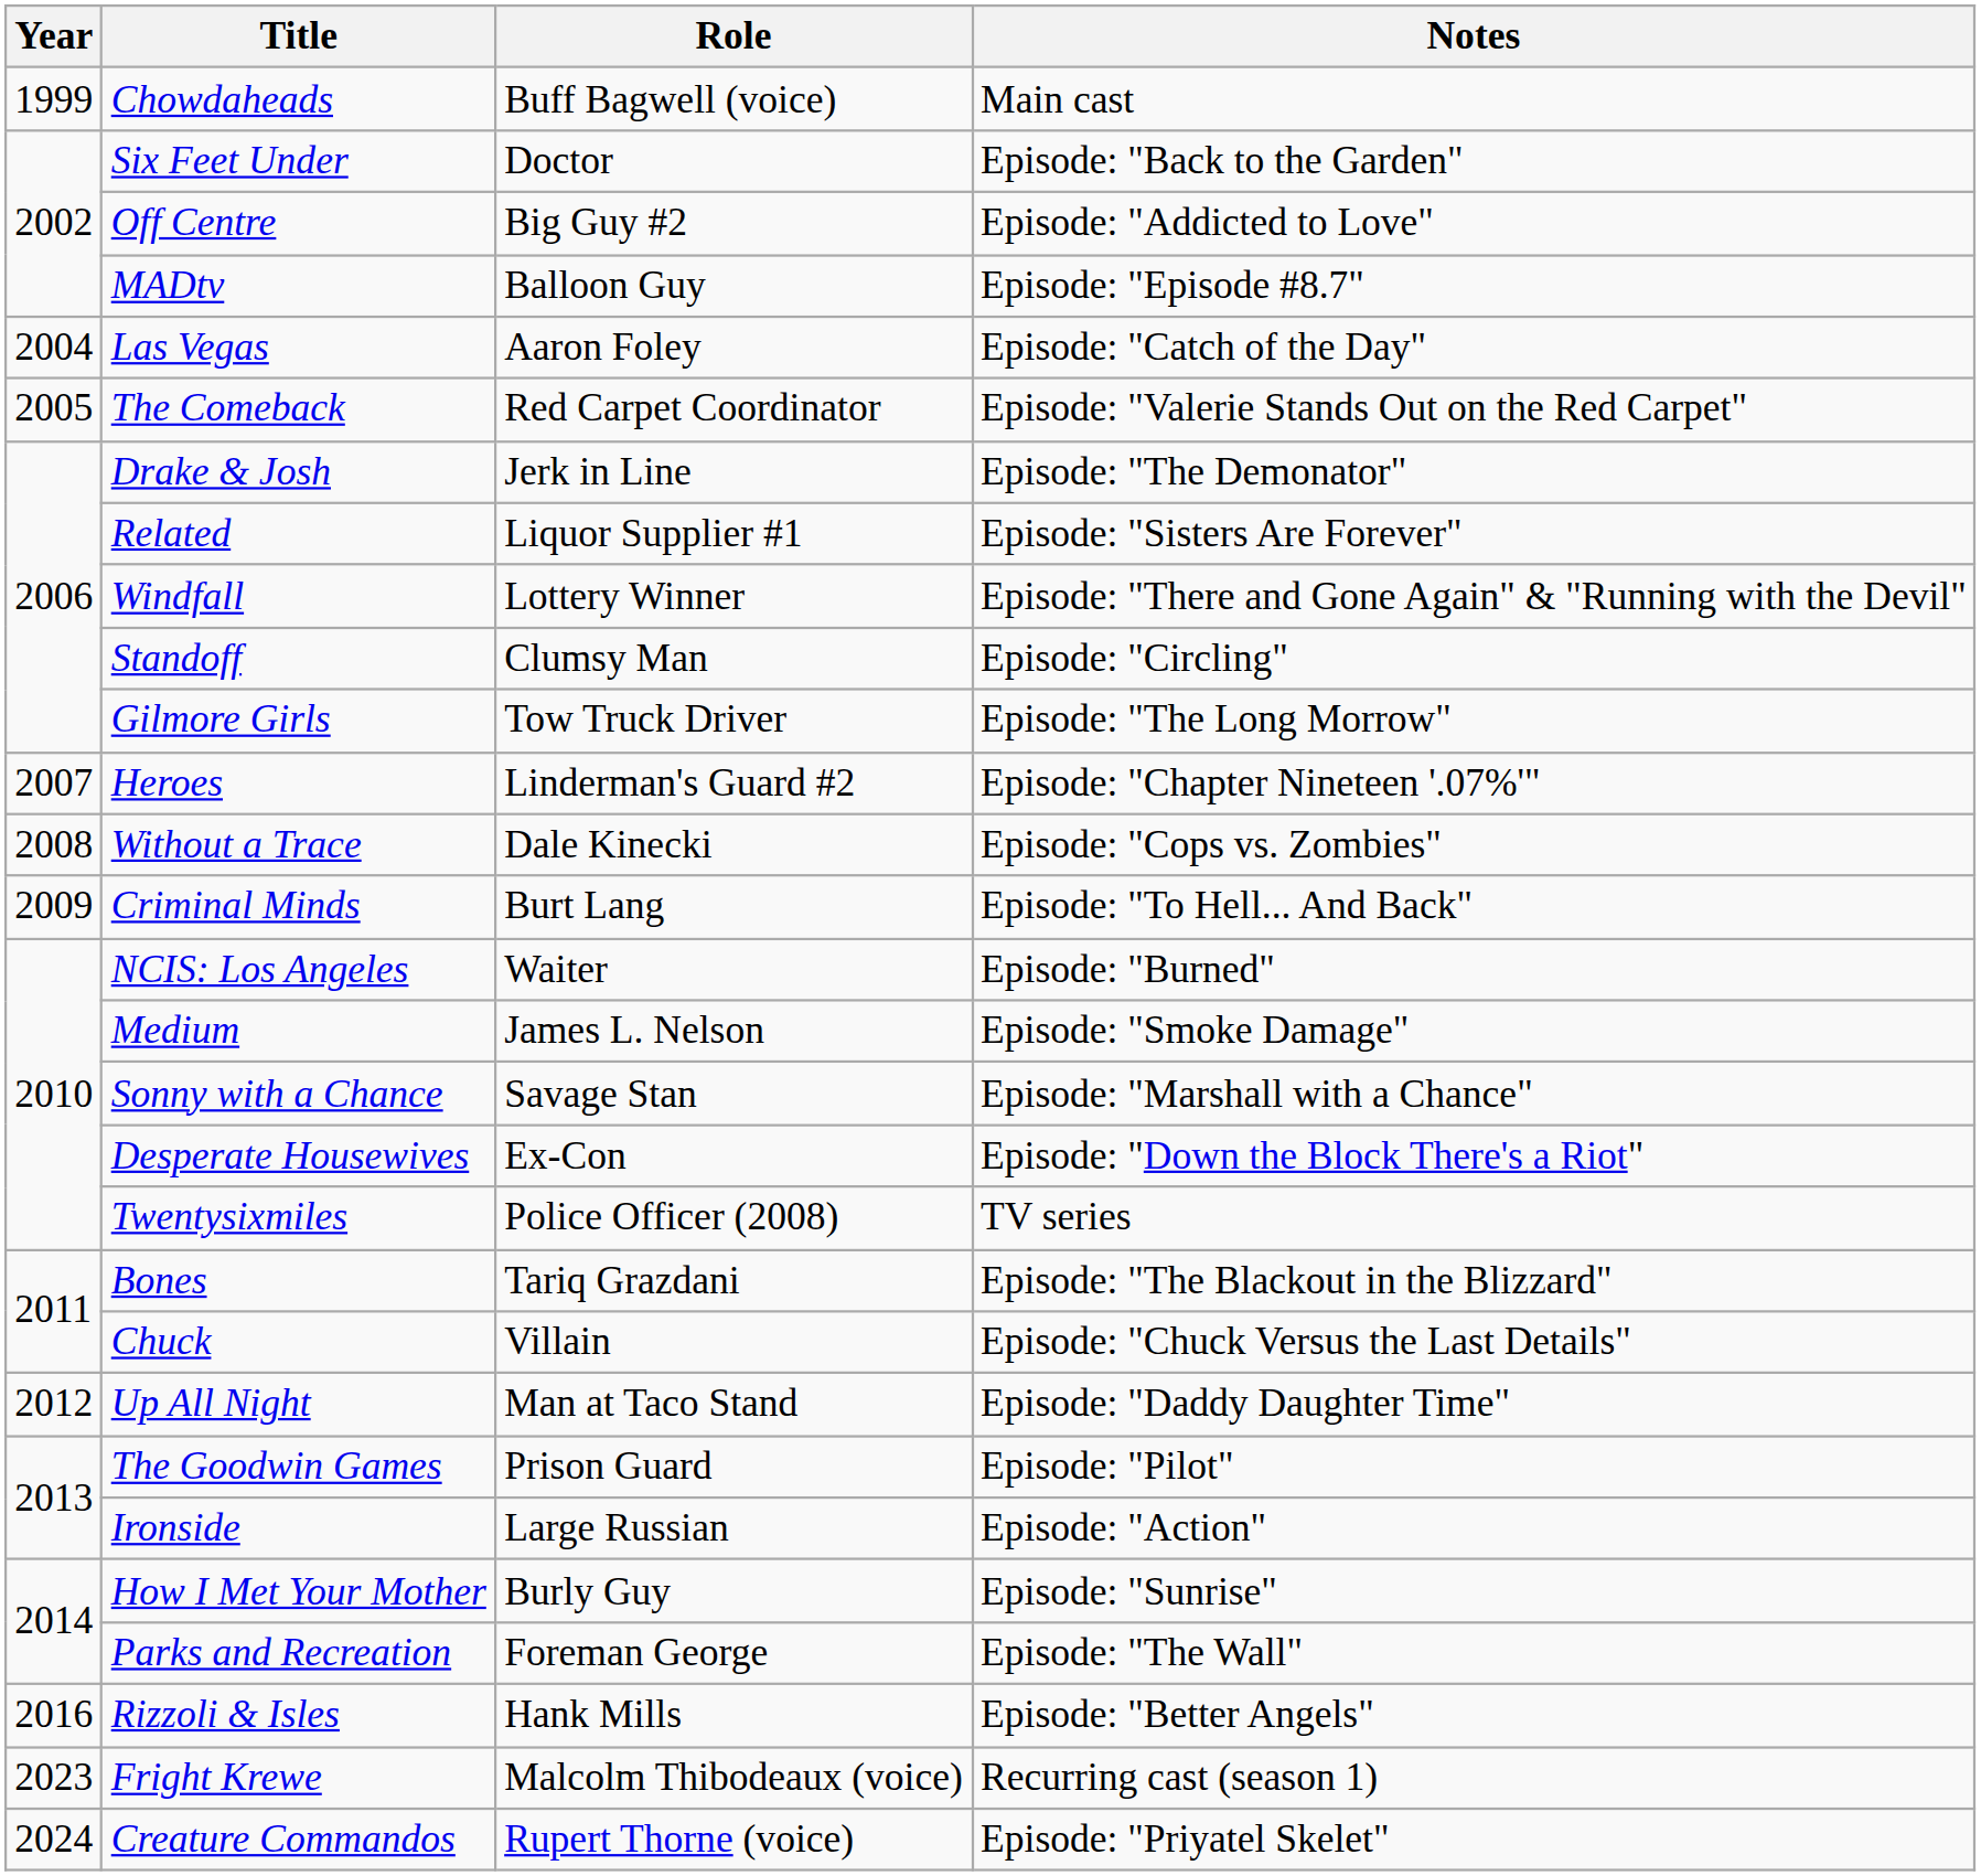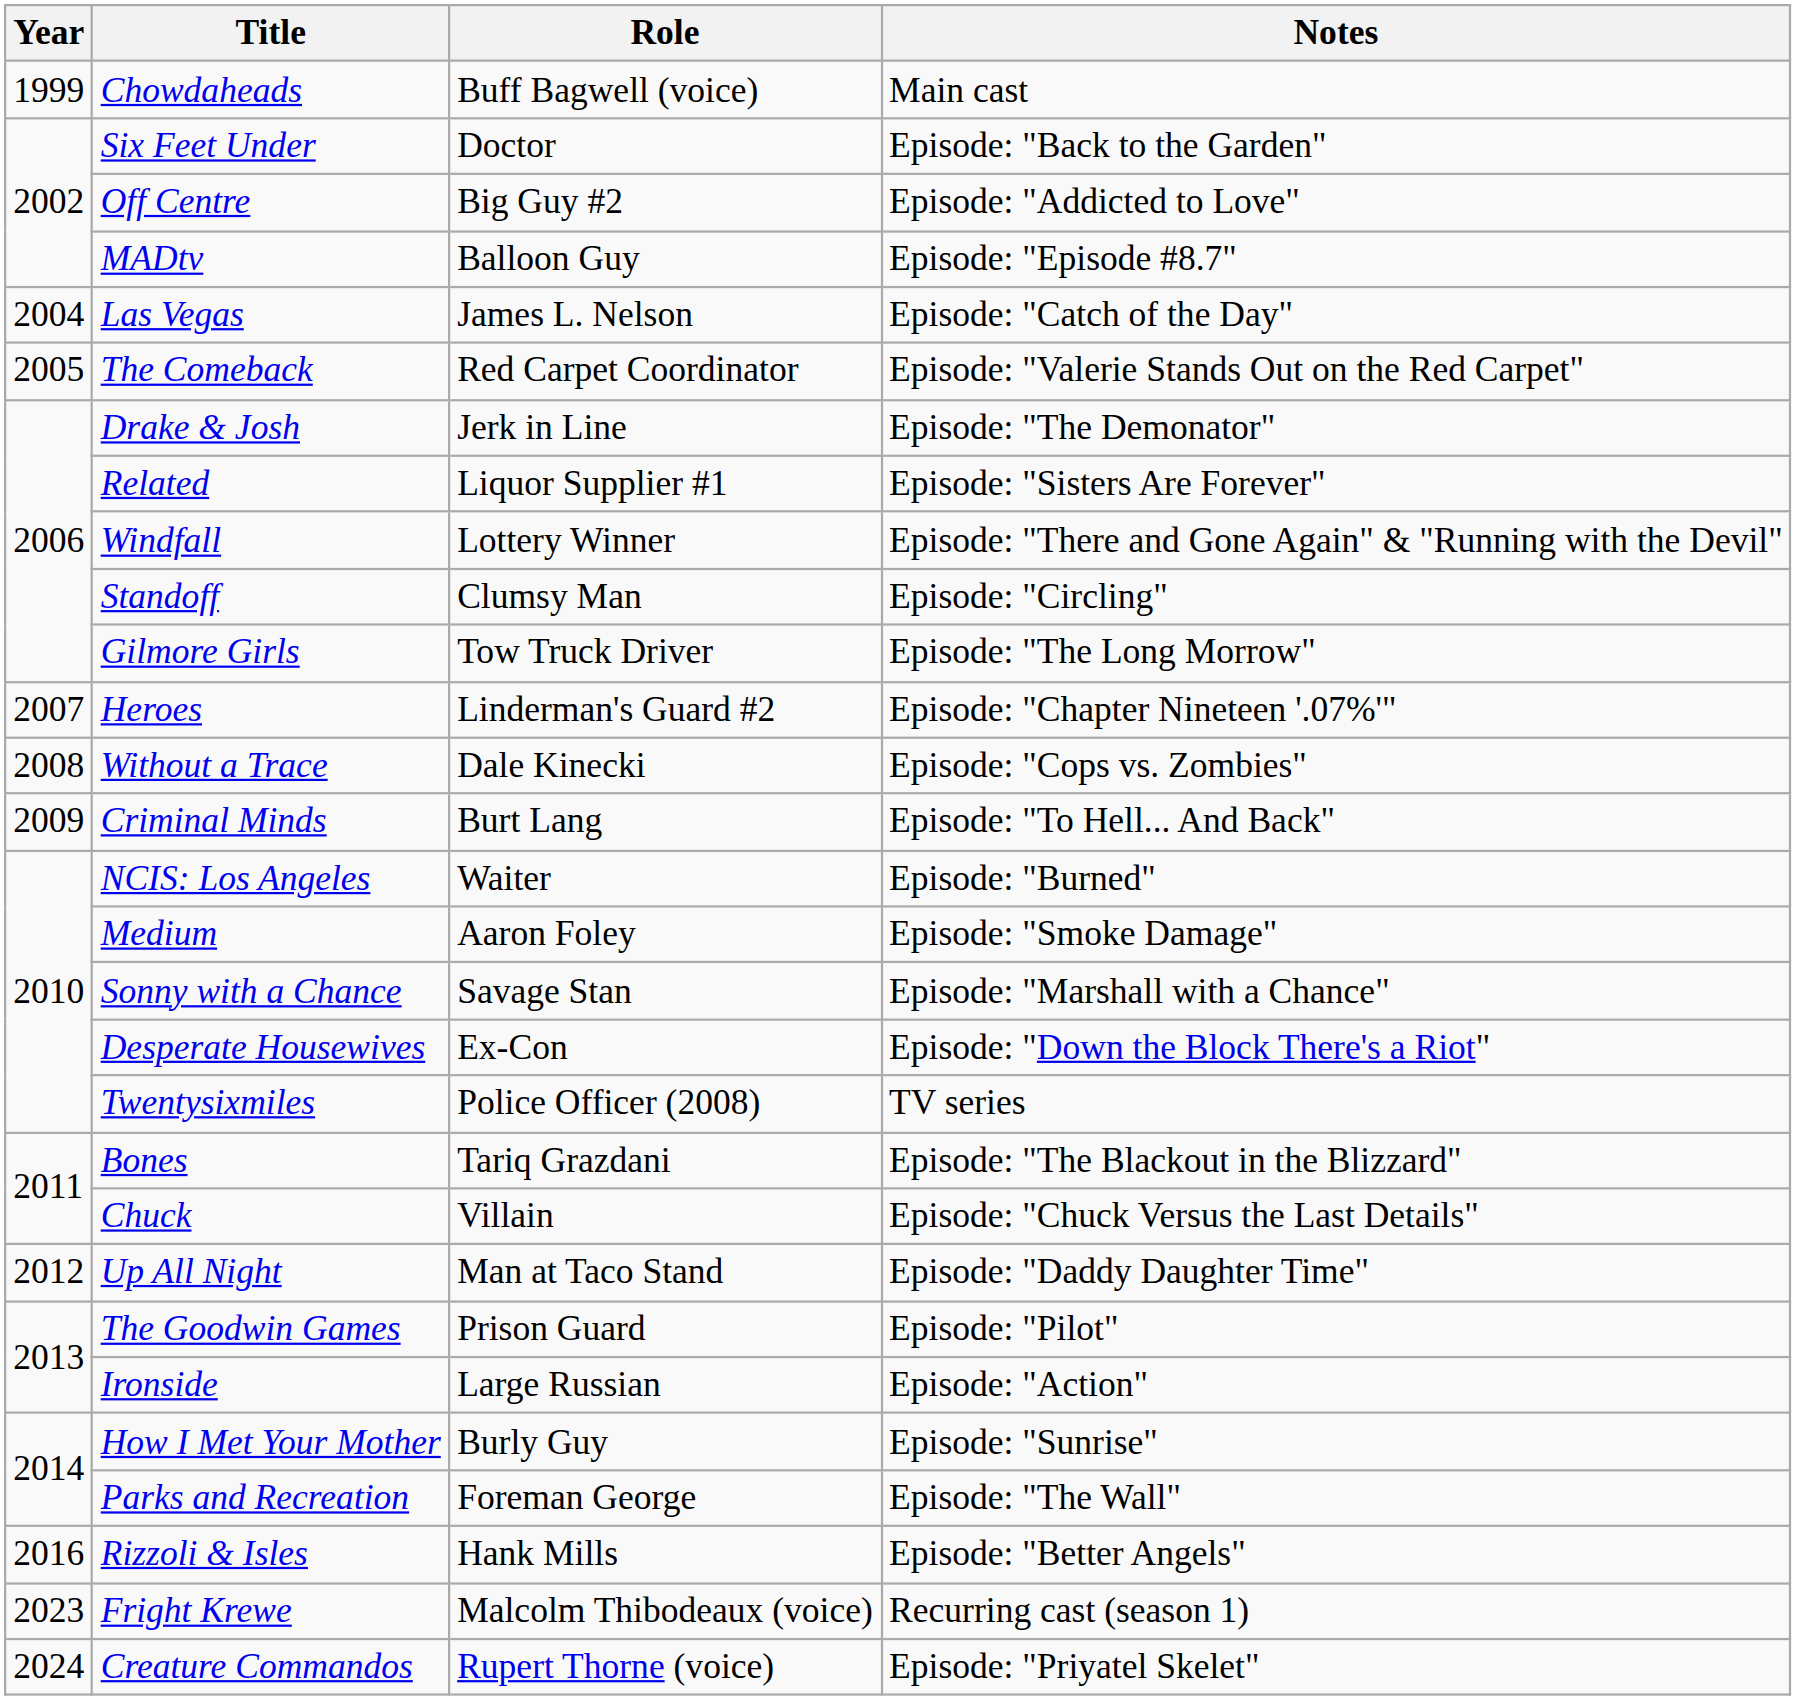Las Vegas | Role: Aaron Foley -> James L. Nelson
Medium | Role: James L. Nelson -> Aaron Foley
